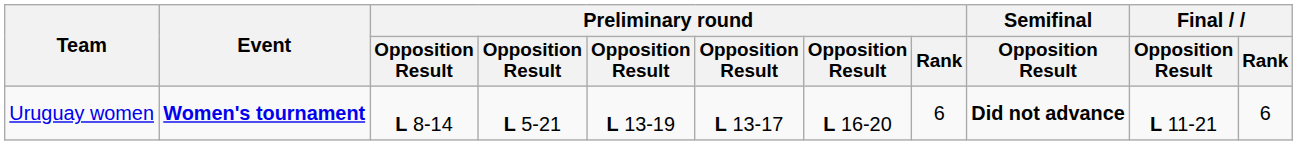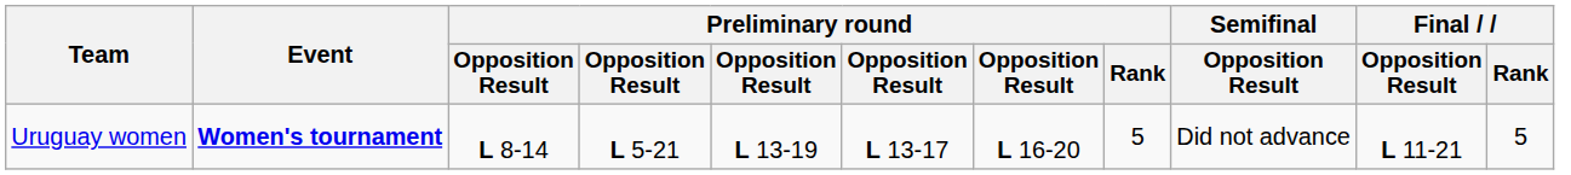Uruguay women | Preliminary round / Rank: 6 -> 5
Uruguay women | Semifinal / Opposition Result: bold -> normal
Uruguay women | Final / Rank: 6 -> 5
